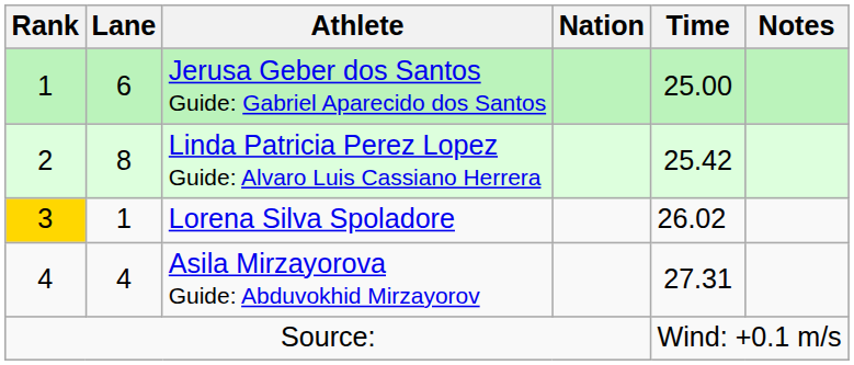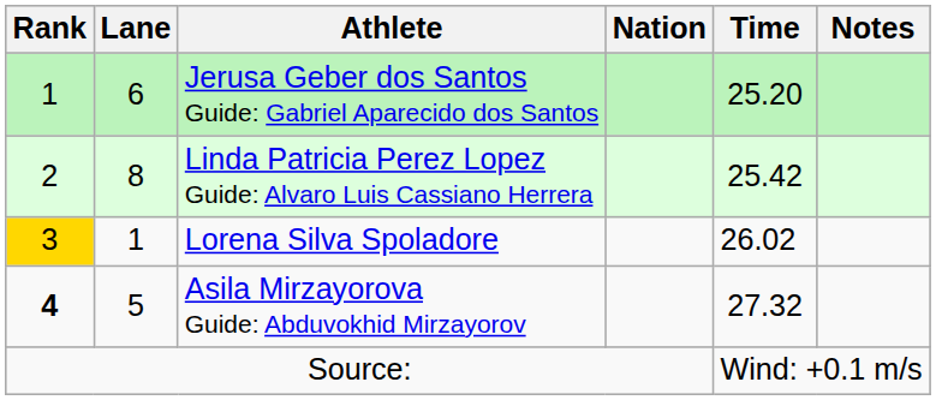Jerusa Geber dos Santos Guide: Gabriel Aparecido dos Santos | Time: 25.00 -> 25.20
Asila Mirzayorova Guide: Abduvokhid Mirzayorov | Rank: normal -> bold
Asila Mirzayorova Guide: Abduvokhid Mirzayorov | Lane: 4 -> 5
Asila Mirzayorova Guide: Abduvokhid Mirzayorov | Time: 27.31 -> 27.32
